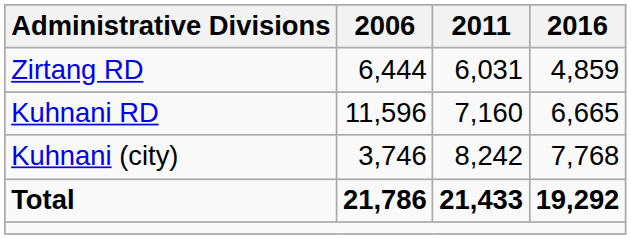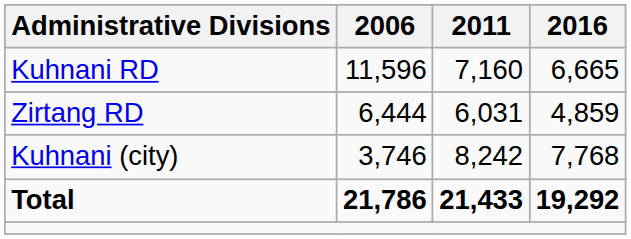rows swapped: Kuhnani RD <-> Zirtang RD
